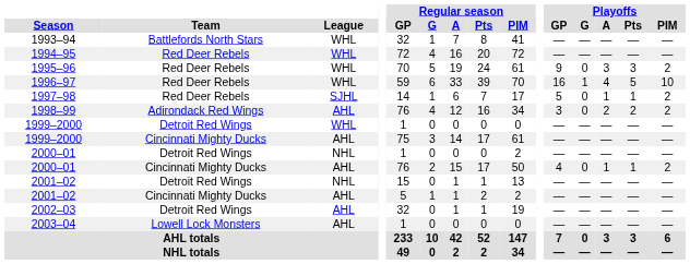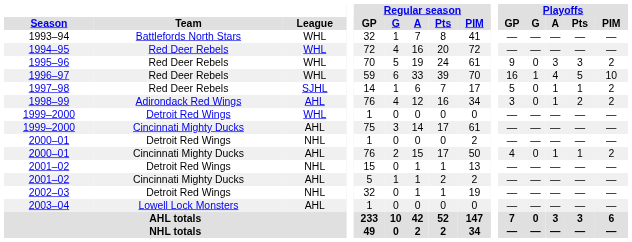1998–99 | Playoffs / A: 2 -> 1
2002–03 | League: AHL -> NHL
